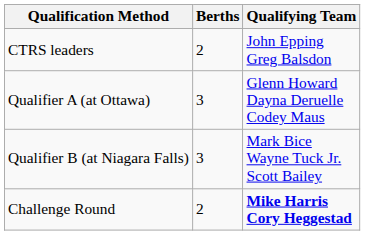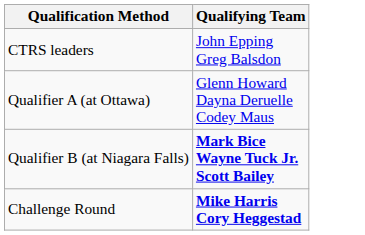- column: Berths | 2 | 3 | 3 | 2
Qualifier B (at Niagara Falls) | Qualifying Team: normal -> bold
